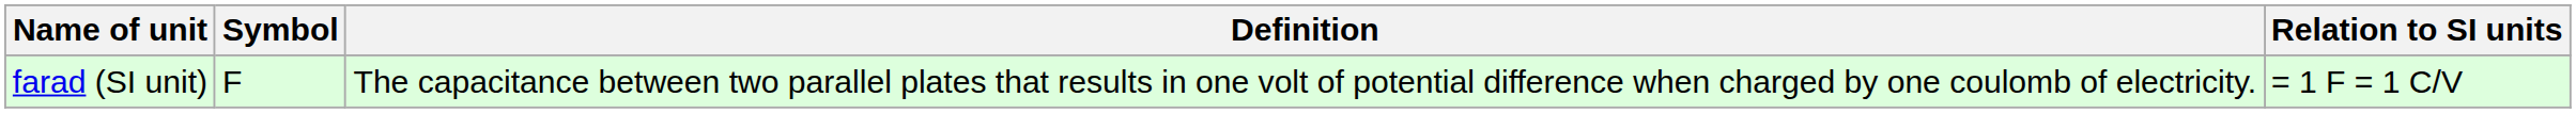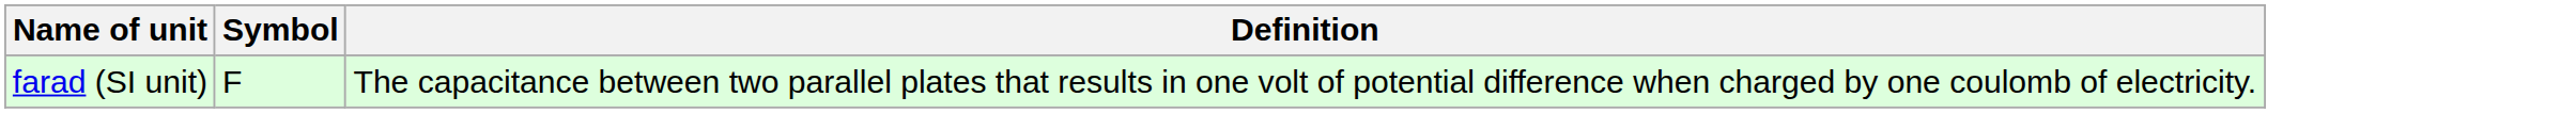- column: Relation to SI units | = 1 F = 1 C/V
